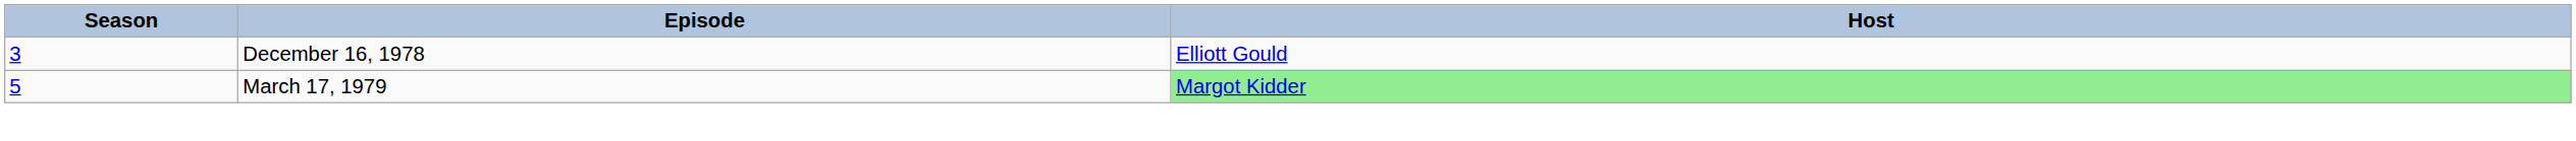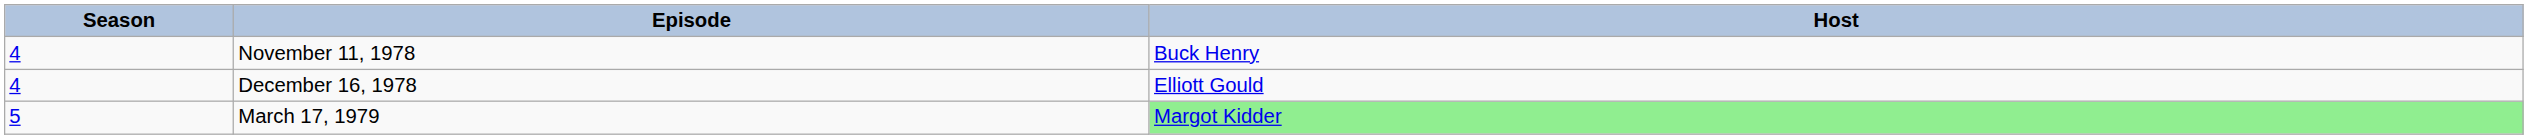+ row: 4 | November 11, 1978 | Buck Henry
December 16, 1978 | Season: 3 -> 4
